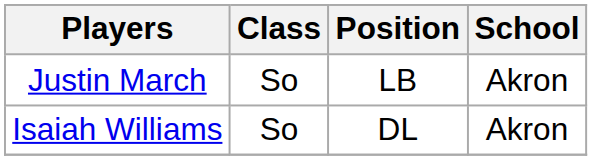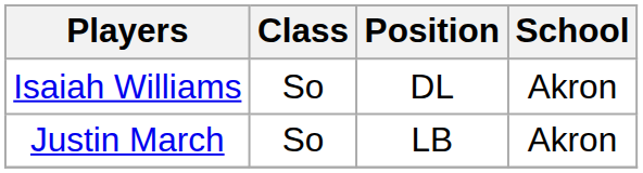rows swapped: Isaiah Williams <-> Justin March
